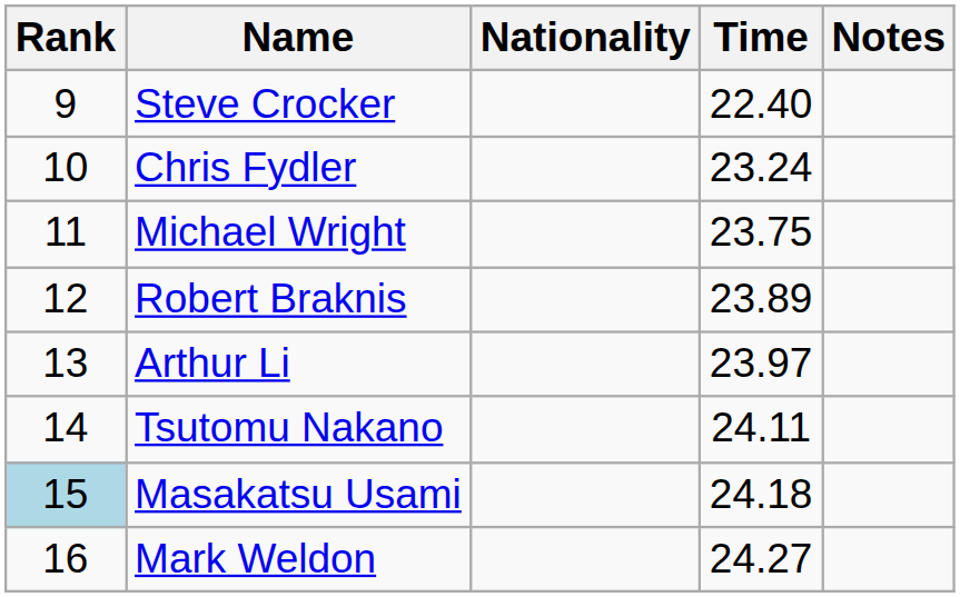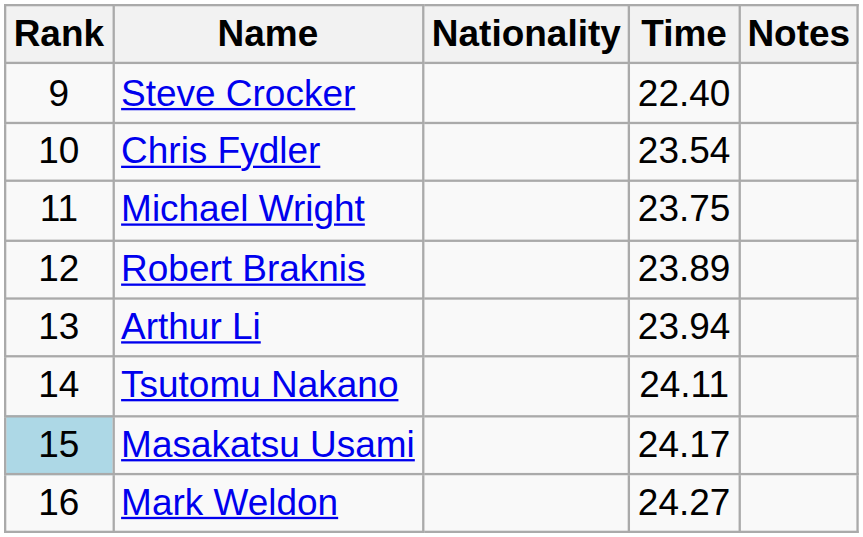Chris Fydler | Time: 23.24 -> 23.54
Arthur Li | Time: 23.97 -> 23.94
Masakatsu Usami | Time: 24.18 -> 24.17
